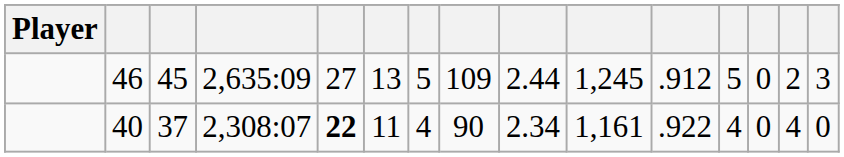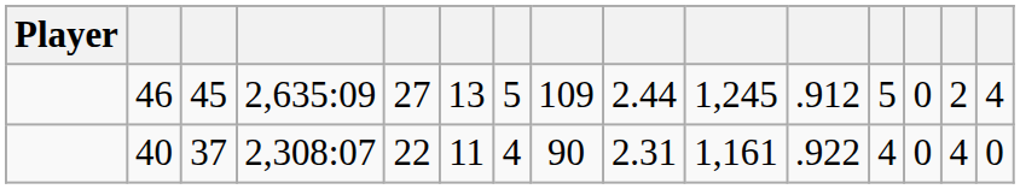46 | column 15: 3 -> 4
40 | column 5: bold -> normal
40 | column 9: 2.34 -> 2.31
